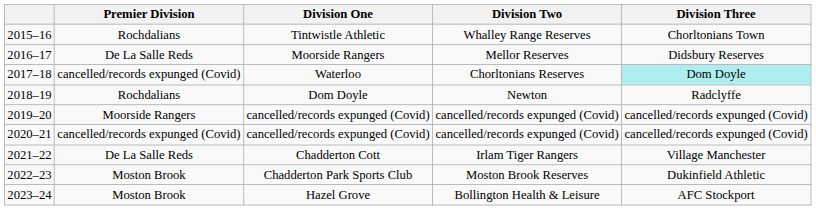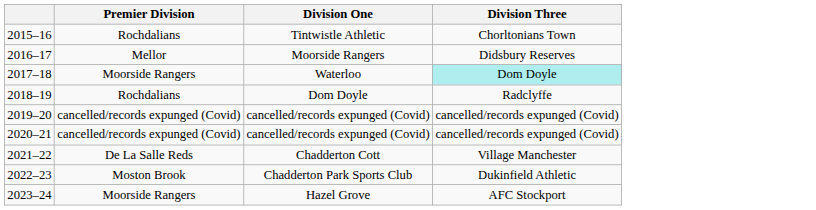- column: Division Two | Whalley Range Reserves | Mellor Reserves | Chorltonians Reserves | Newton | cancelled/records expunged (Covid) | cancelled/records expunged (Covid) | Irlam Tiger Rangers | Moston Brook Reserves | Bollington Health & Leisure
2016–17 | Premier Division: De La Salle Reds -> Mellor
2017–18 | Premier Division: cancelled/records expunged (Covid) -> Moorside Rangers
2019–20 | Premier Division: Moorside Rangers -> cancelled/records expunged (Covid)
2023–24 | Premier Division: Moston Brook -> Moorside Rangers
